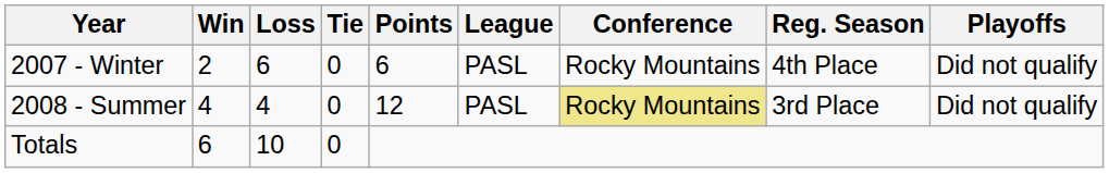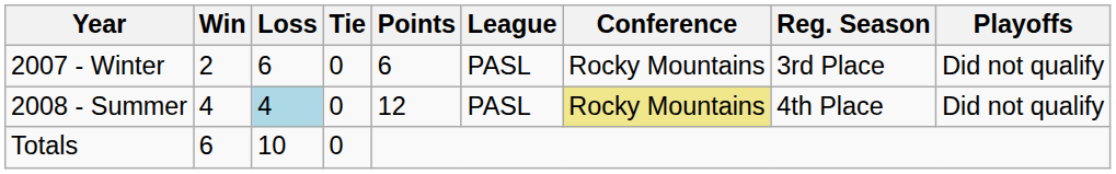2007 - Winter | Reg. Season: 4th Place -> 3rd Place
2008 - Summer | Loss: no background -> lightblue background
2008 - Summer | Reg. Season: 3rd Place -> 4th Place
